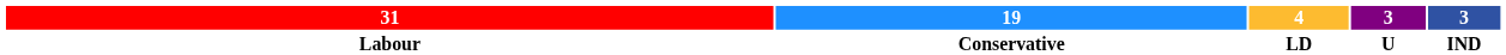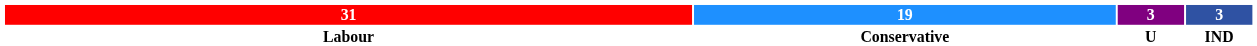- column: 4 | LD
